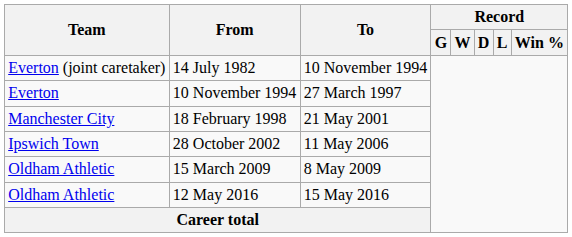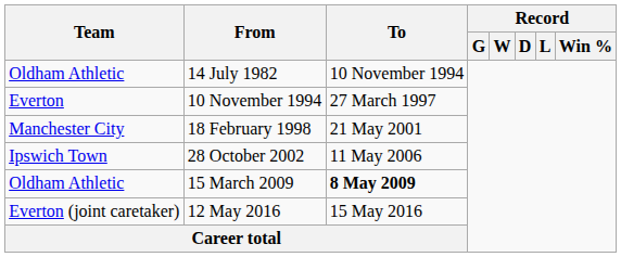14 July 1982 | Team: Everton (joint caretaker) -> Oldham Athletic
15 March 2009 | To: normal -> bold
12 May 2016 | Team: Oldham Athletic -> Everton (joint caretaker)
